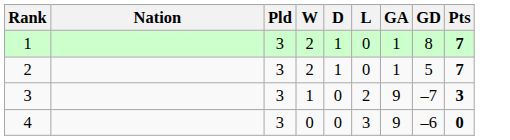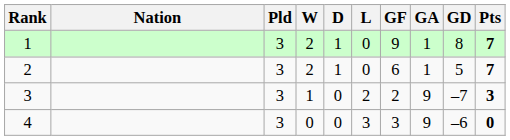+ column: GF | 9 | 6 | 2 | 3
